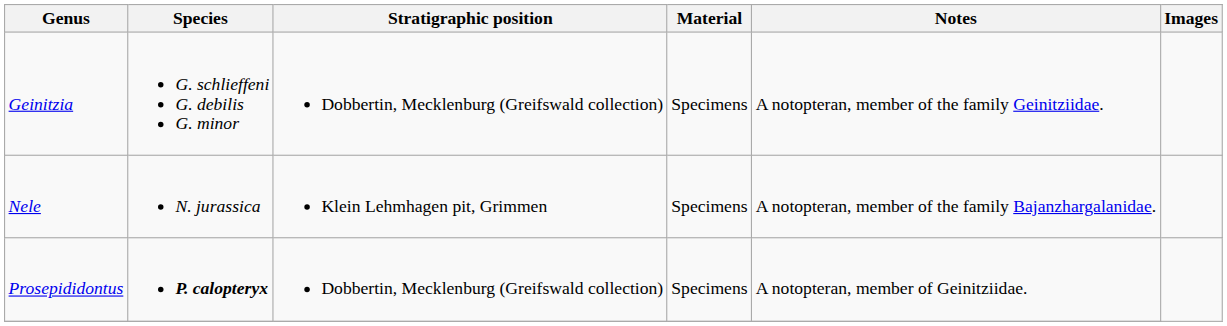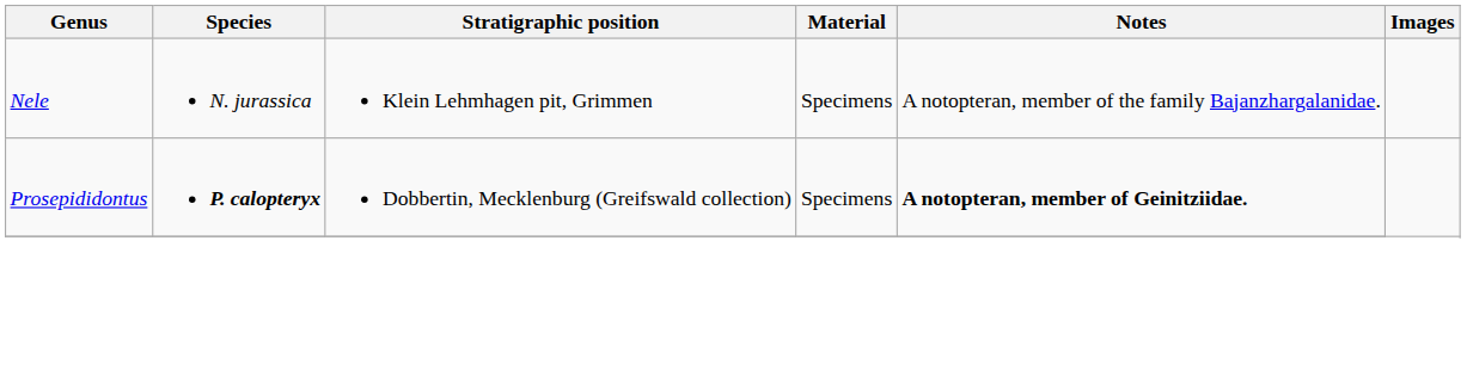- row: Geinitzia | G. schlieffeni G. debilis G. minor | Dobbertin, Mecklenburg (Greifswald collection) | Specimens | A notopteran, member of the family Geinitziidae.
Prosepididontus | Notes: normal -> bold
